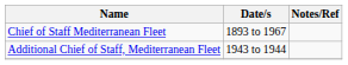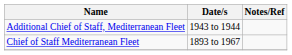rows swapped: Chief of Staff Mediterranean Fleet <-> Additional Chief of Staff, Mediterranean Fleet
